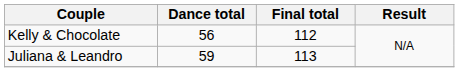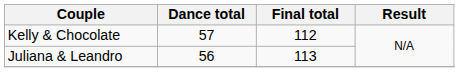Kelly & Chocolate | Dance total: 56 -> 57
Juliana & Leandro | Dance total: 59 -> 56
